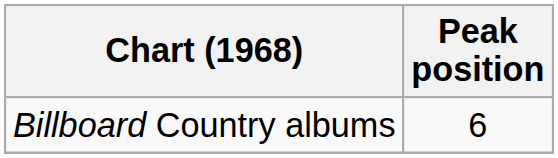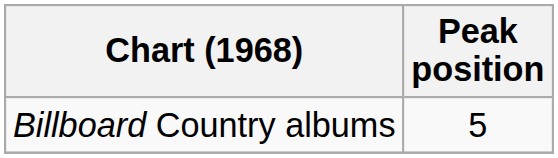Billboard Country albums | Peak position: 6 -> 5
